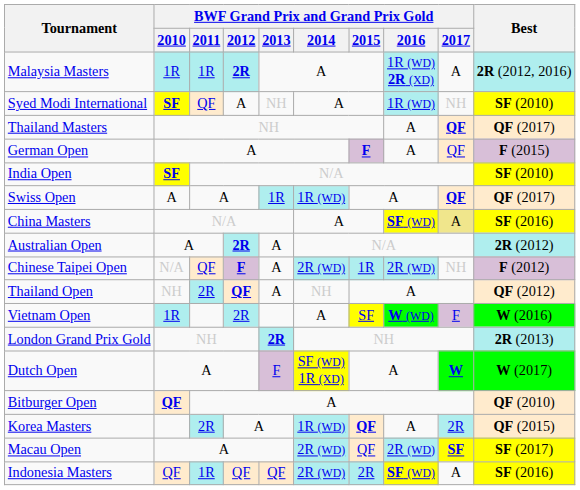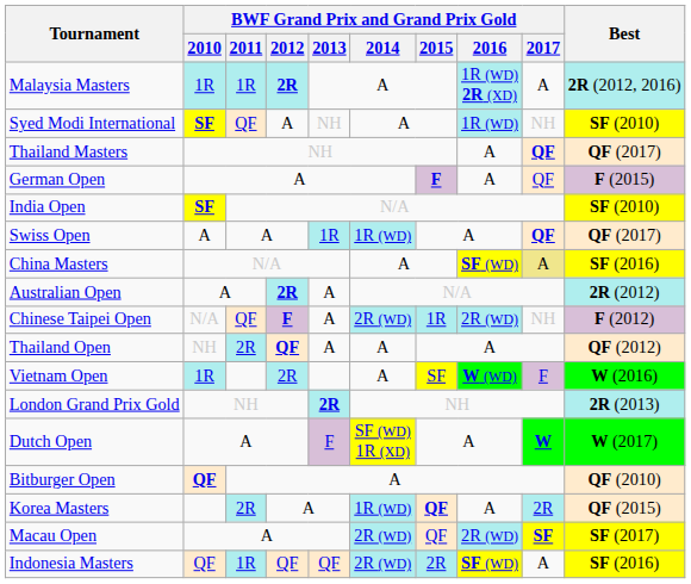Thailand Open | BWF Grand Prix and Grand Prix Gold / 2014: NH -> A
